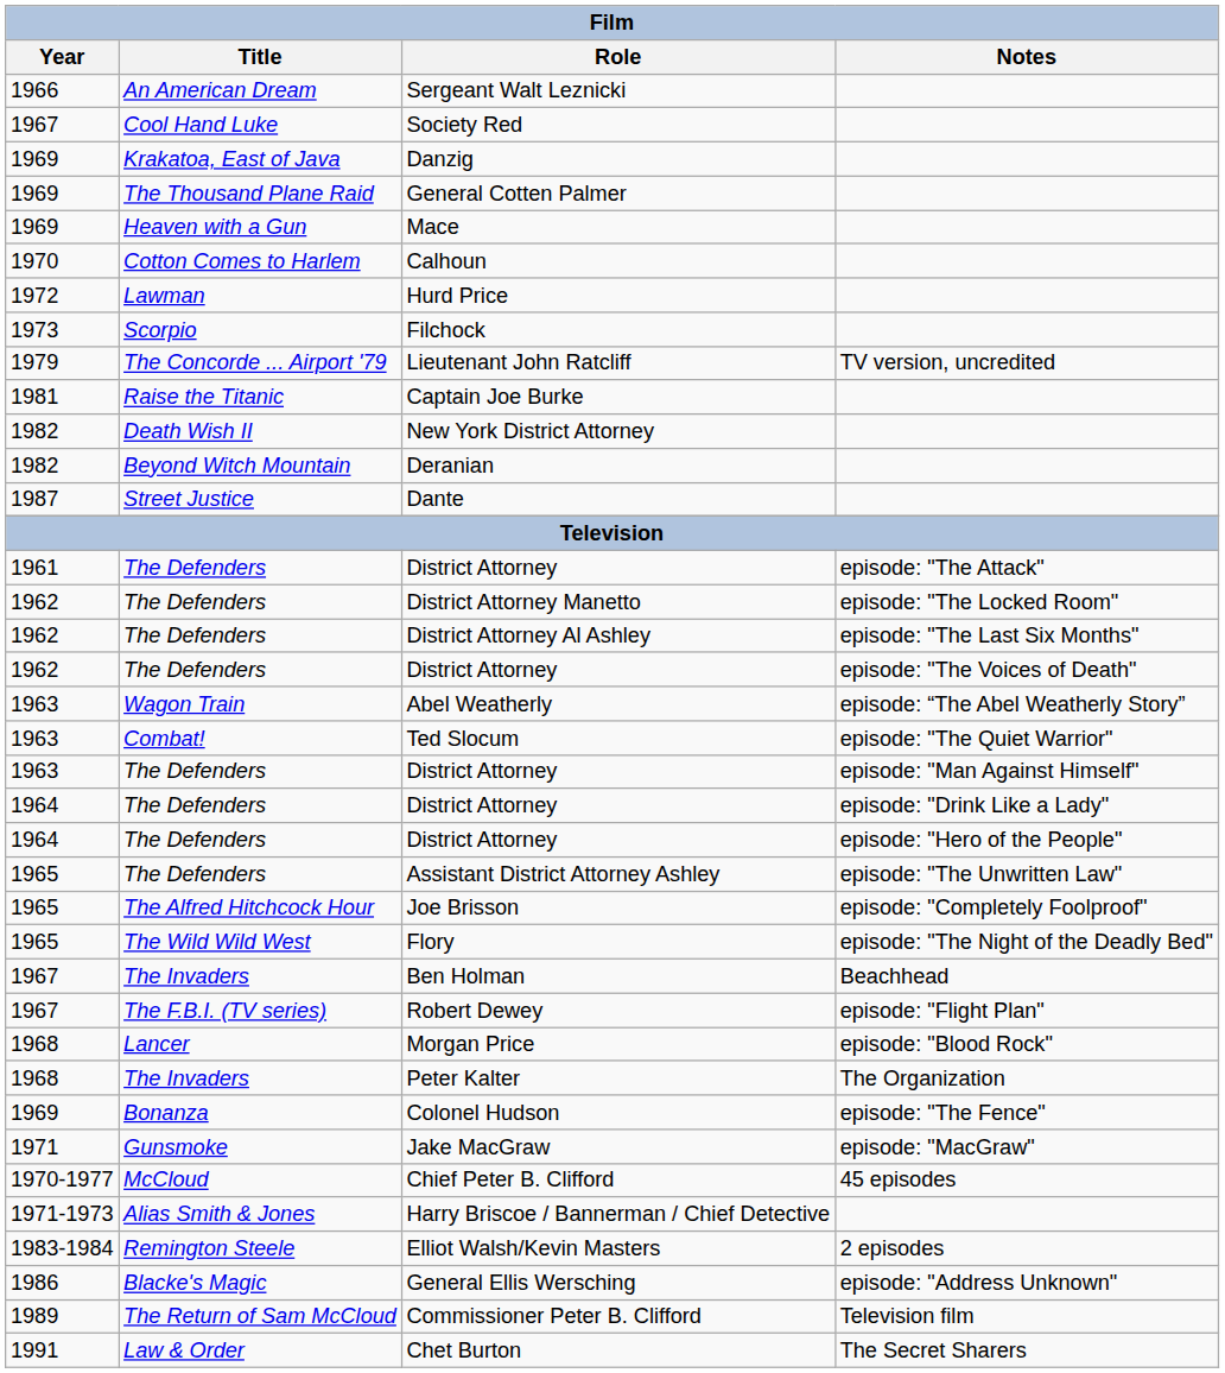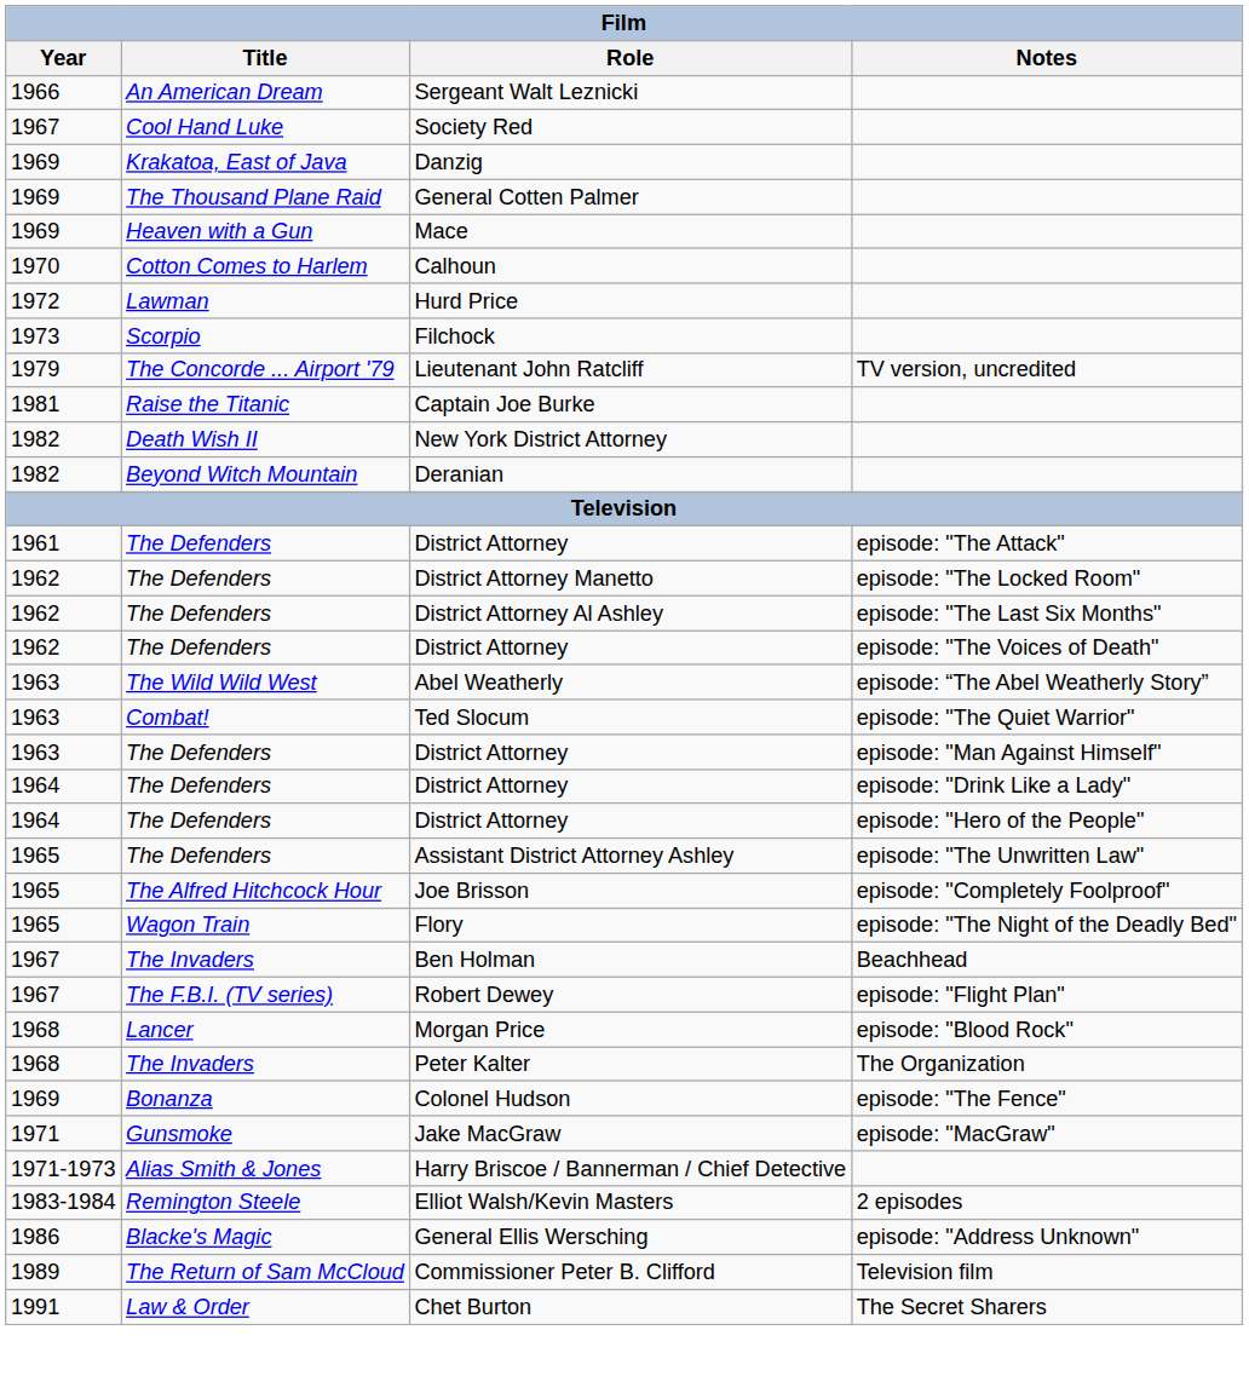- row: 1987 | Street Justice | Dante
Abel Weatherly | Title: Wagon Train -> The Wild Wild West
Flory | Title: The Wild Wild West -> Wagon Train
- row: 1970-1977 | McCloud | Chief Peter B. Clifford | 45 episodes
